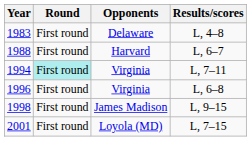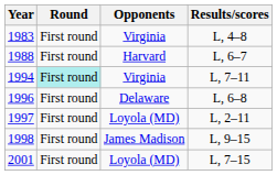1983 | Opponents: Delaware -> Virginia
1996 | Opponents: Virginia -> Delaware
+ row: 1997 | First round | Loyola (MD) | L, 2–11
